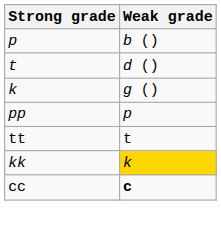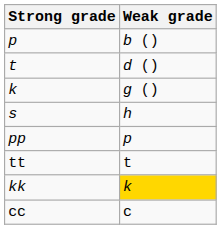+ row: s | h
cc | Weak grade: bold -> normal
